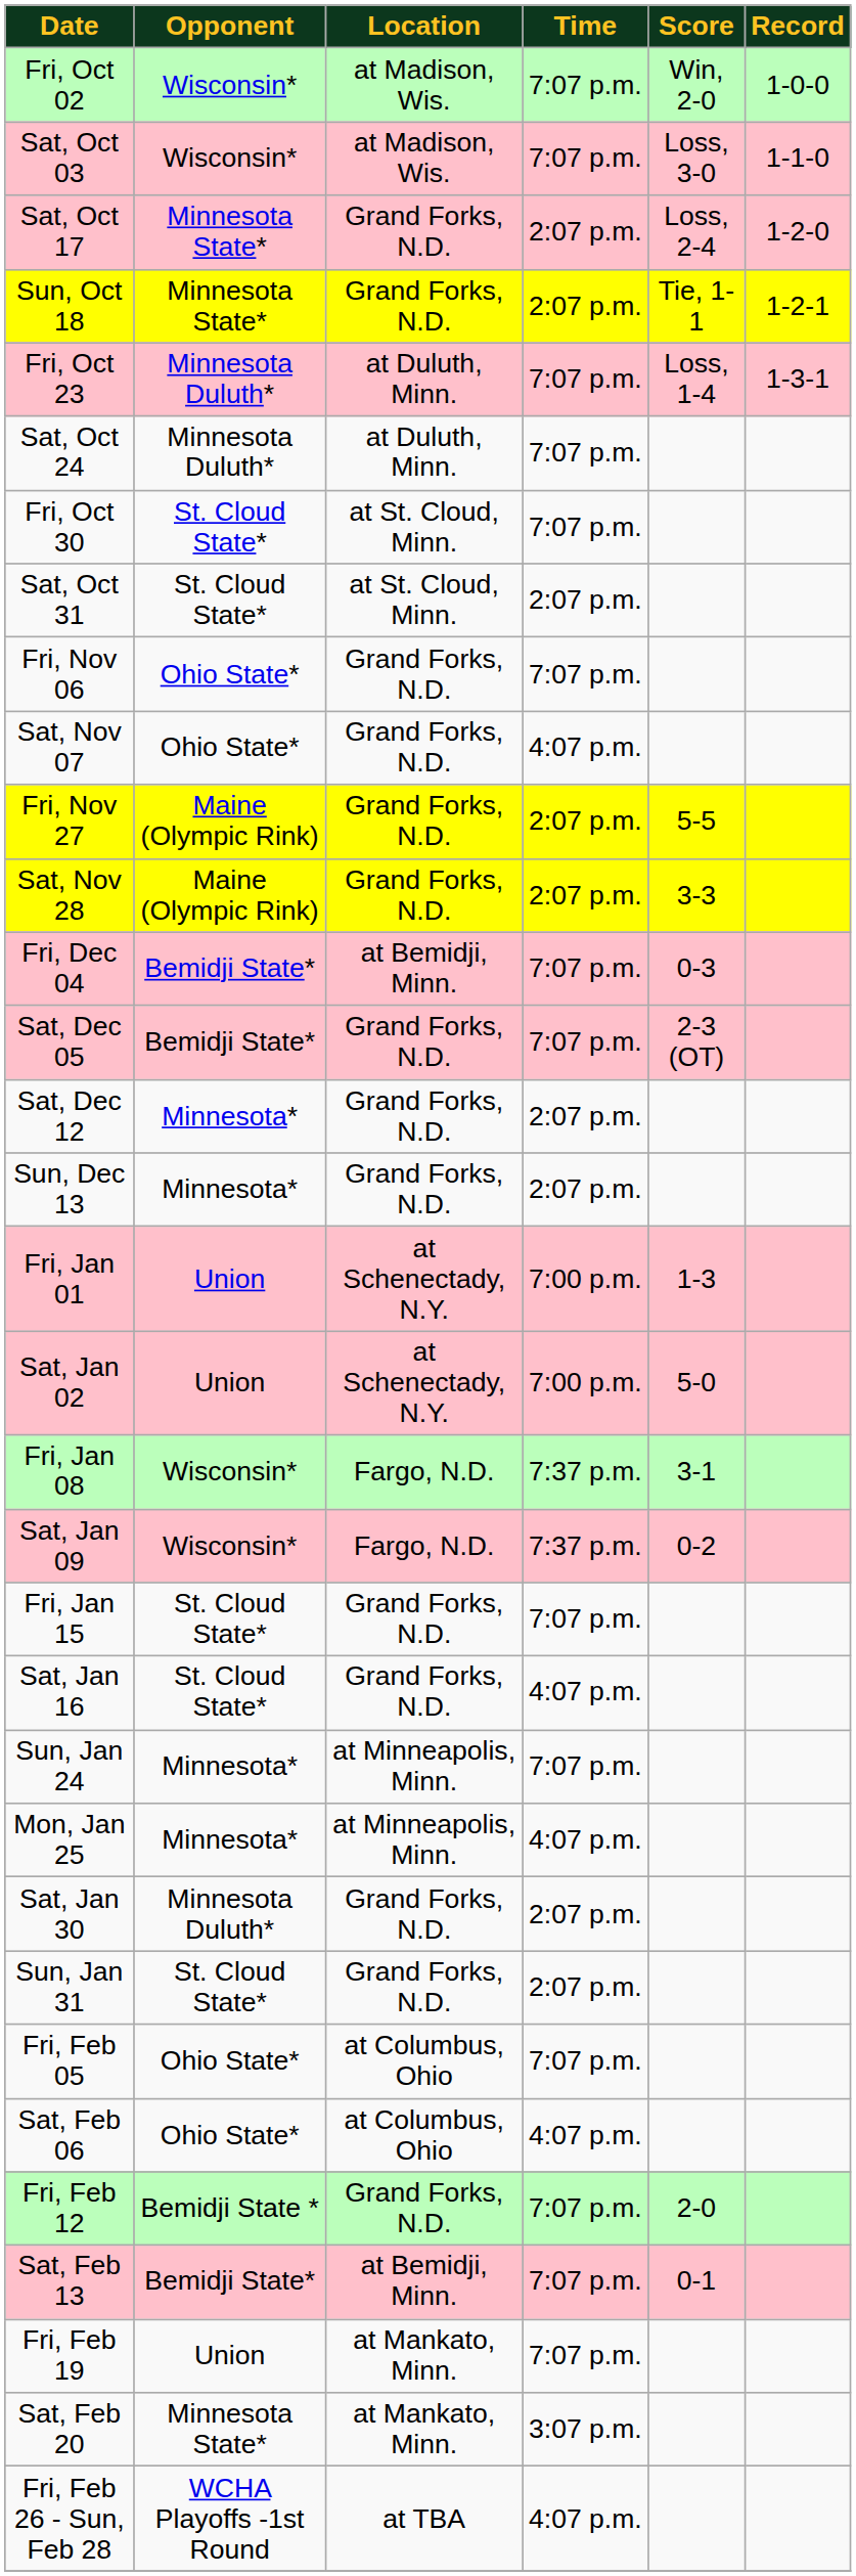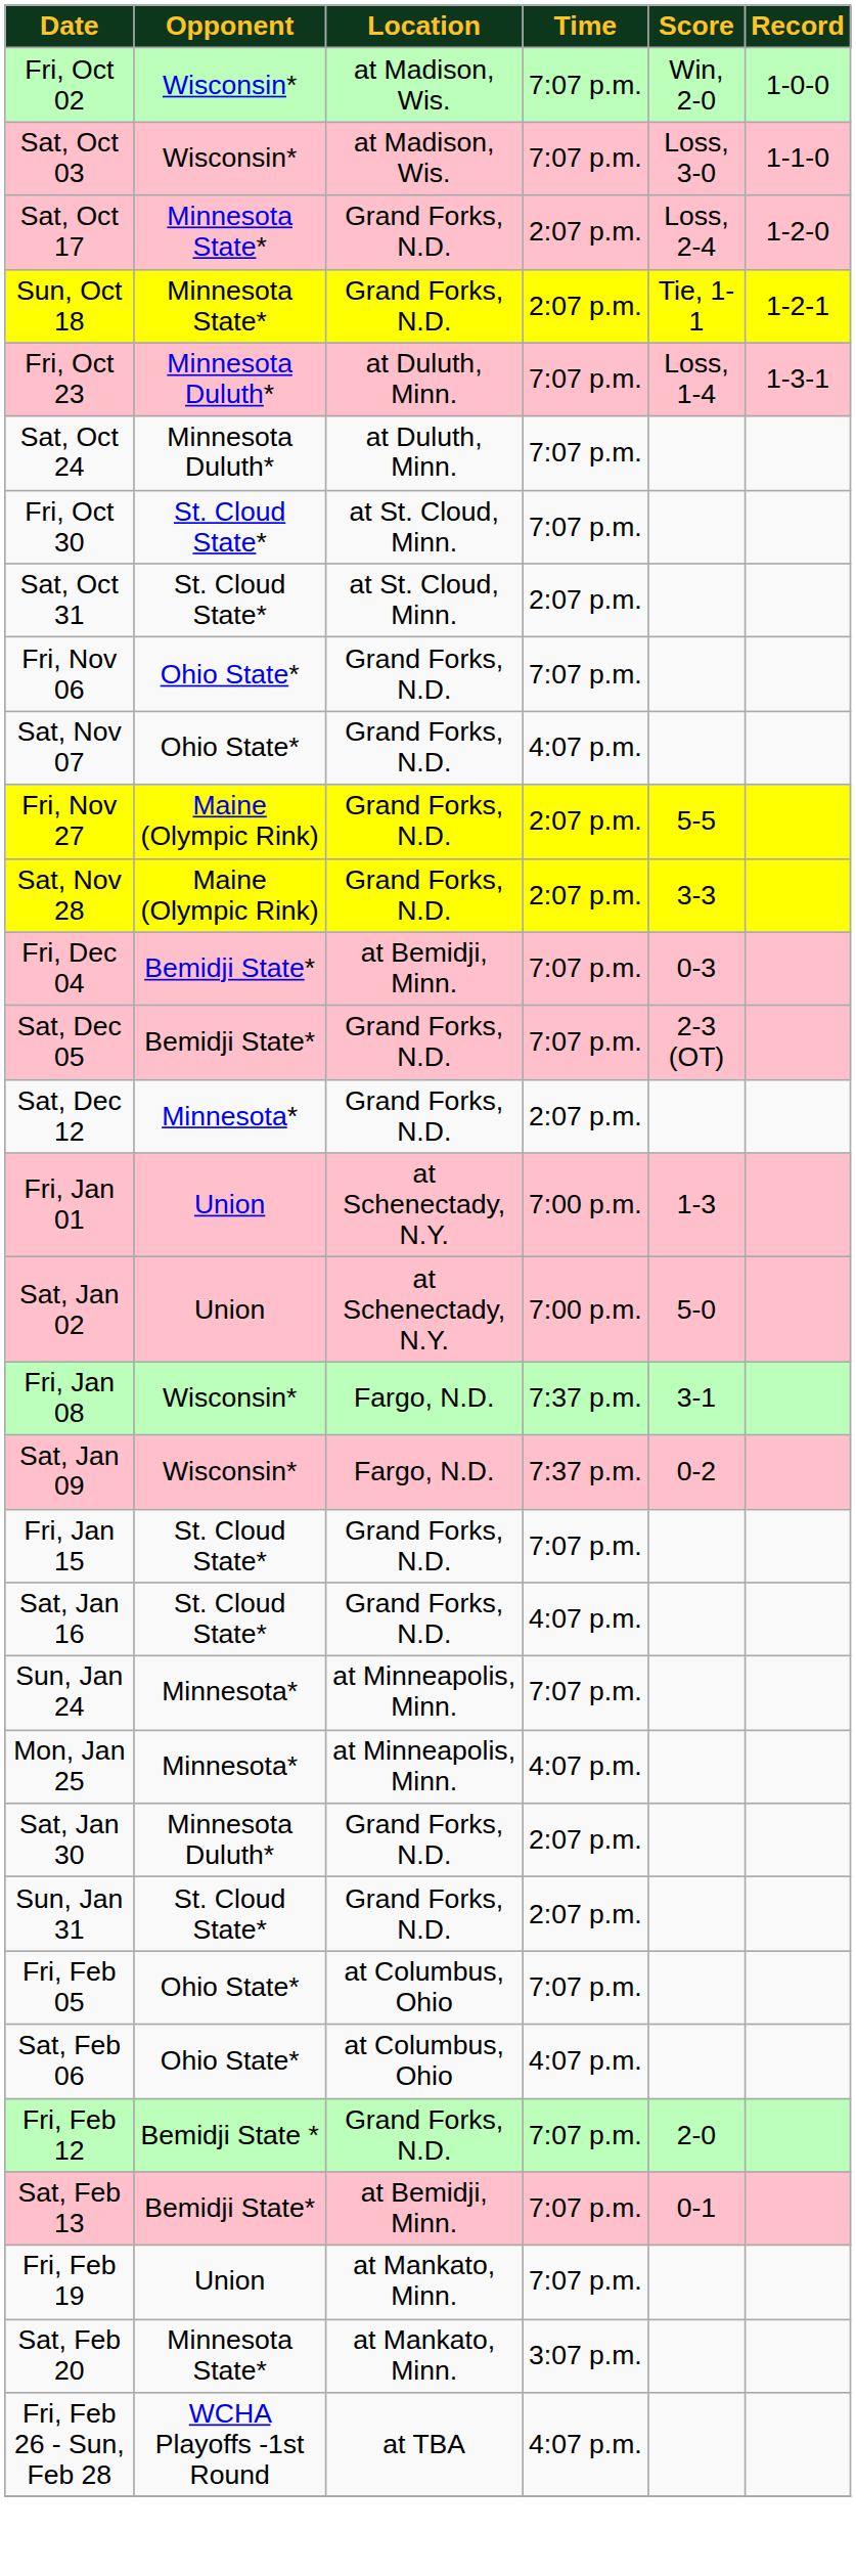- row: Sun, Dec 13 | Minnesota* | Grand Forks, N.D. | 2:07 p.m.
